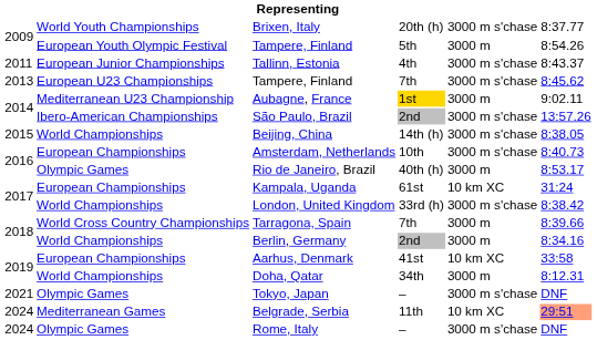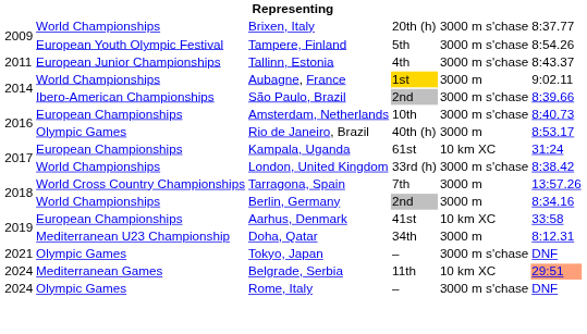Brixen, Italy | column 2: World Youth Championships -> World Championships
2009 / Tampere, Finland | column 5: 3000 m -> 3000 m s'chase
- row: 2013 | European U23 Championships | Tampere, Finland | 7th | 3000 m s'chase | 8:45.62
Aubagne, France | column 2: Mediterranean U23 Championship -> World Championships
São Paulo, Brazil | column 6: 13:57.26 -> 8:39.66
- row: 2015 | World Championships | Beijing, China | 14th (h) | 3000 m s'chase | 8:38.05
Tarragona, Spain | column 6: 8:39.66 -> 13:57.26
Doha, Qatar | column 2: World Championships -> Mediterranean U23 Championship
